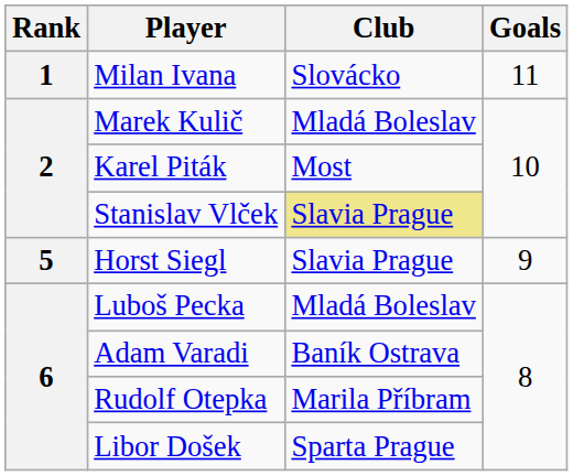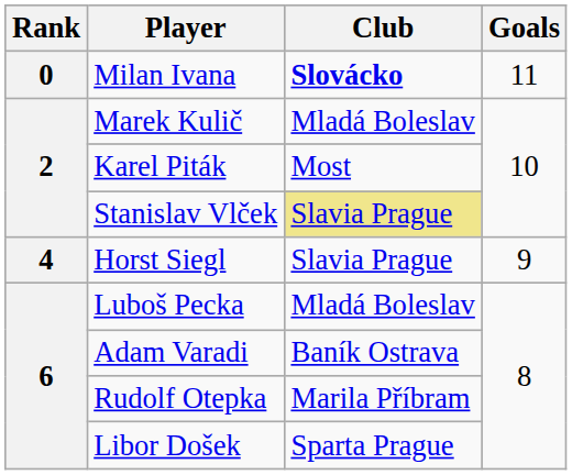Milan Ivana | Rank: 1 -> 0
Milan Ivana | Club: normal -> bold
Horst Siegl | Rank: 5 -> 4
